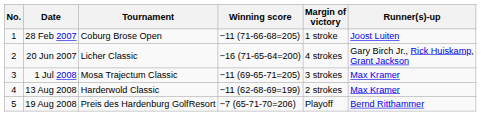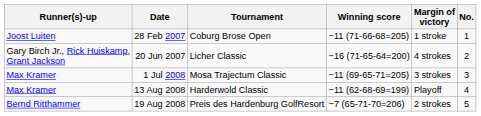columns swapped: No. <-> Runner(s)-up
13 Aug 2008 | Margin of victory: 2 strokes -> Playoff
19 Aug 2008 | Margin of victory: Playoff -> 2 strokes
